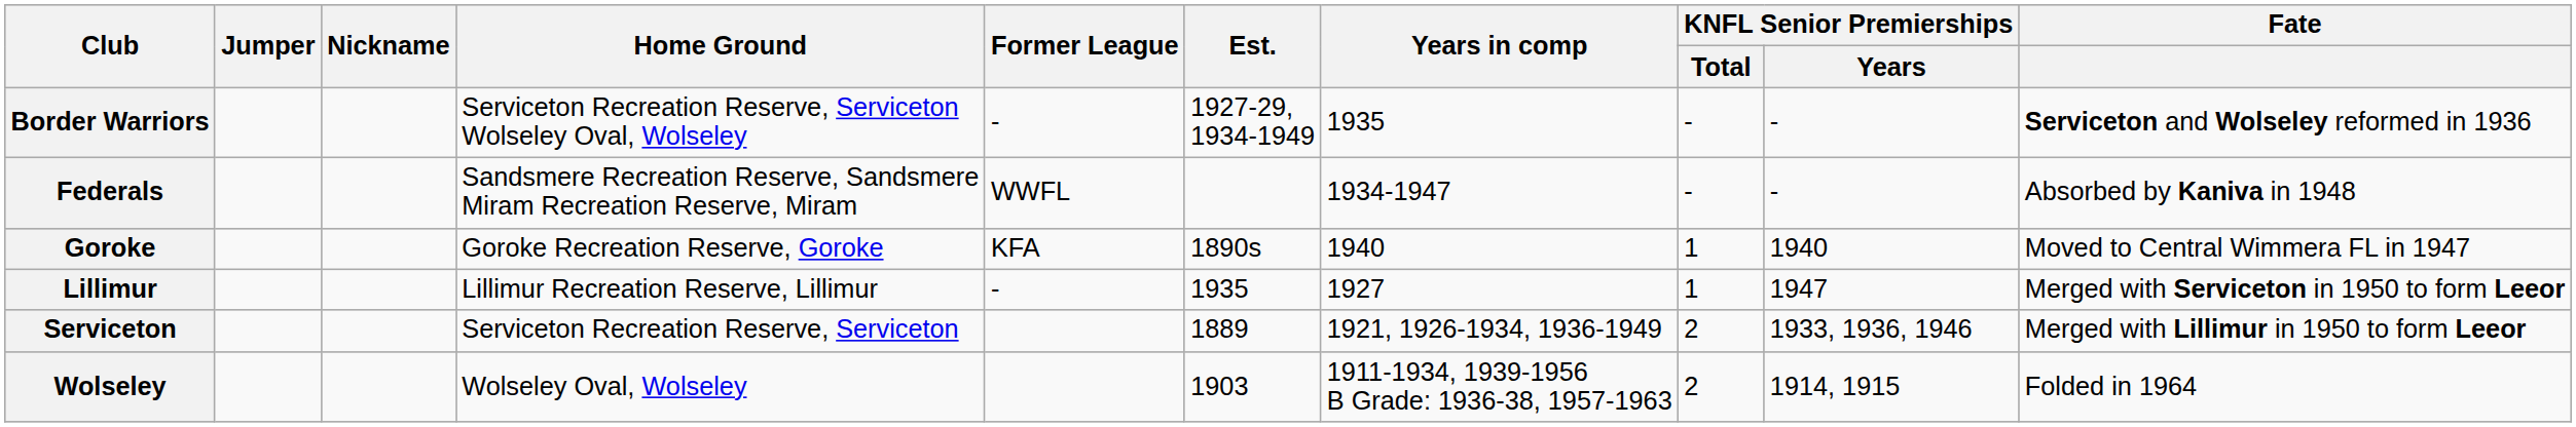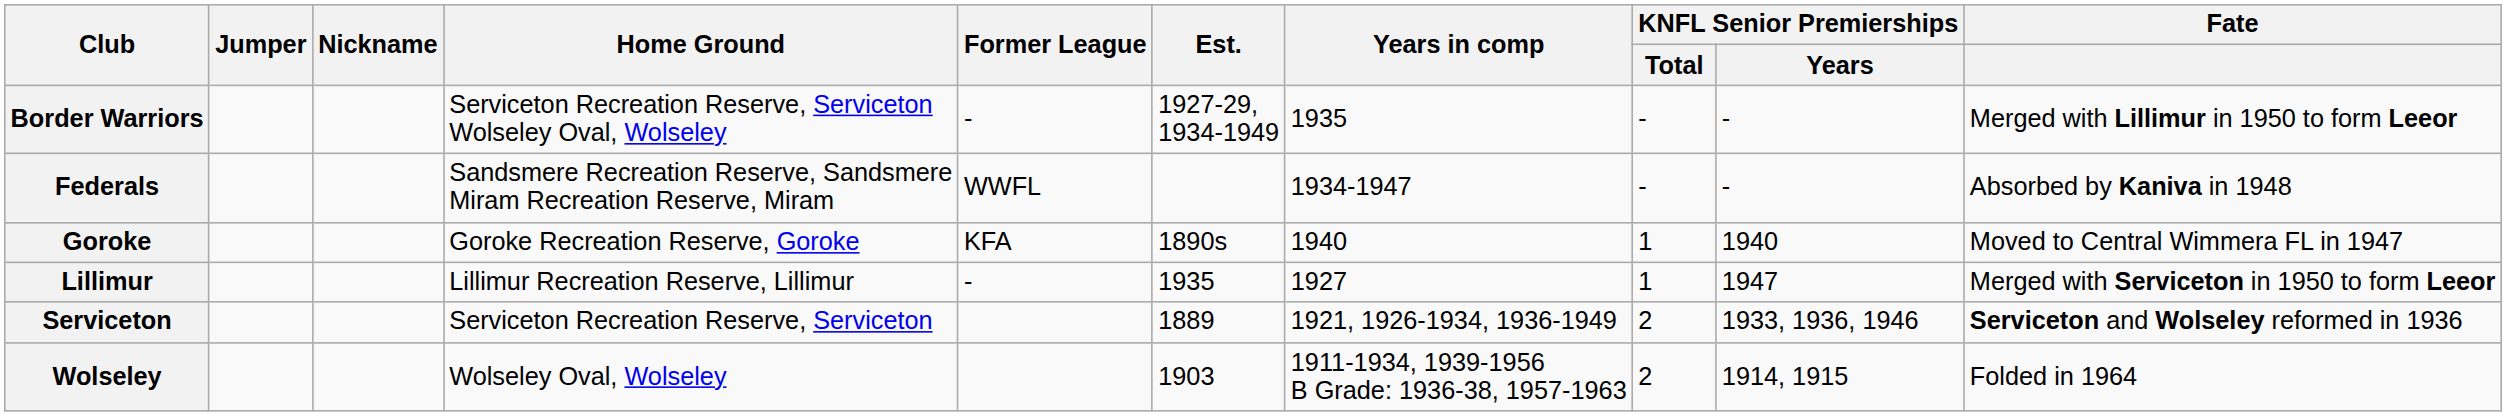Border Warriors | Fate: Serviceton and Wolseley reformed in 1936 -> Merged with Lillimur in 1950 to form Leeor
Serviceton | Fate: Merged with Lillimur in 1950 to form Leeor -> Serviceton and Wolseley reformed in 1936
